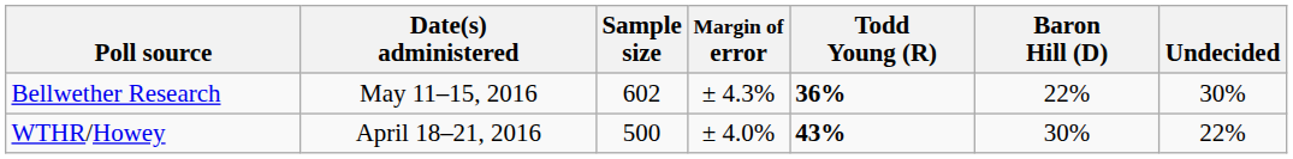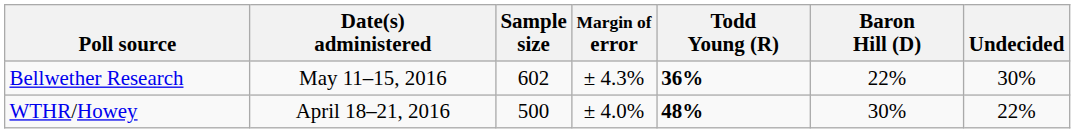WTHR/Howey | Todd Young (R): 43% -> 48%
